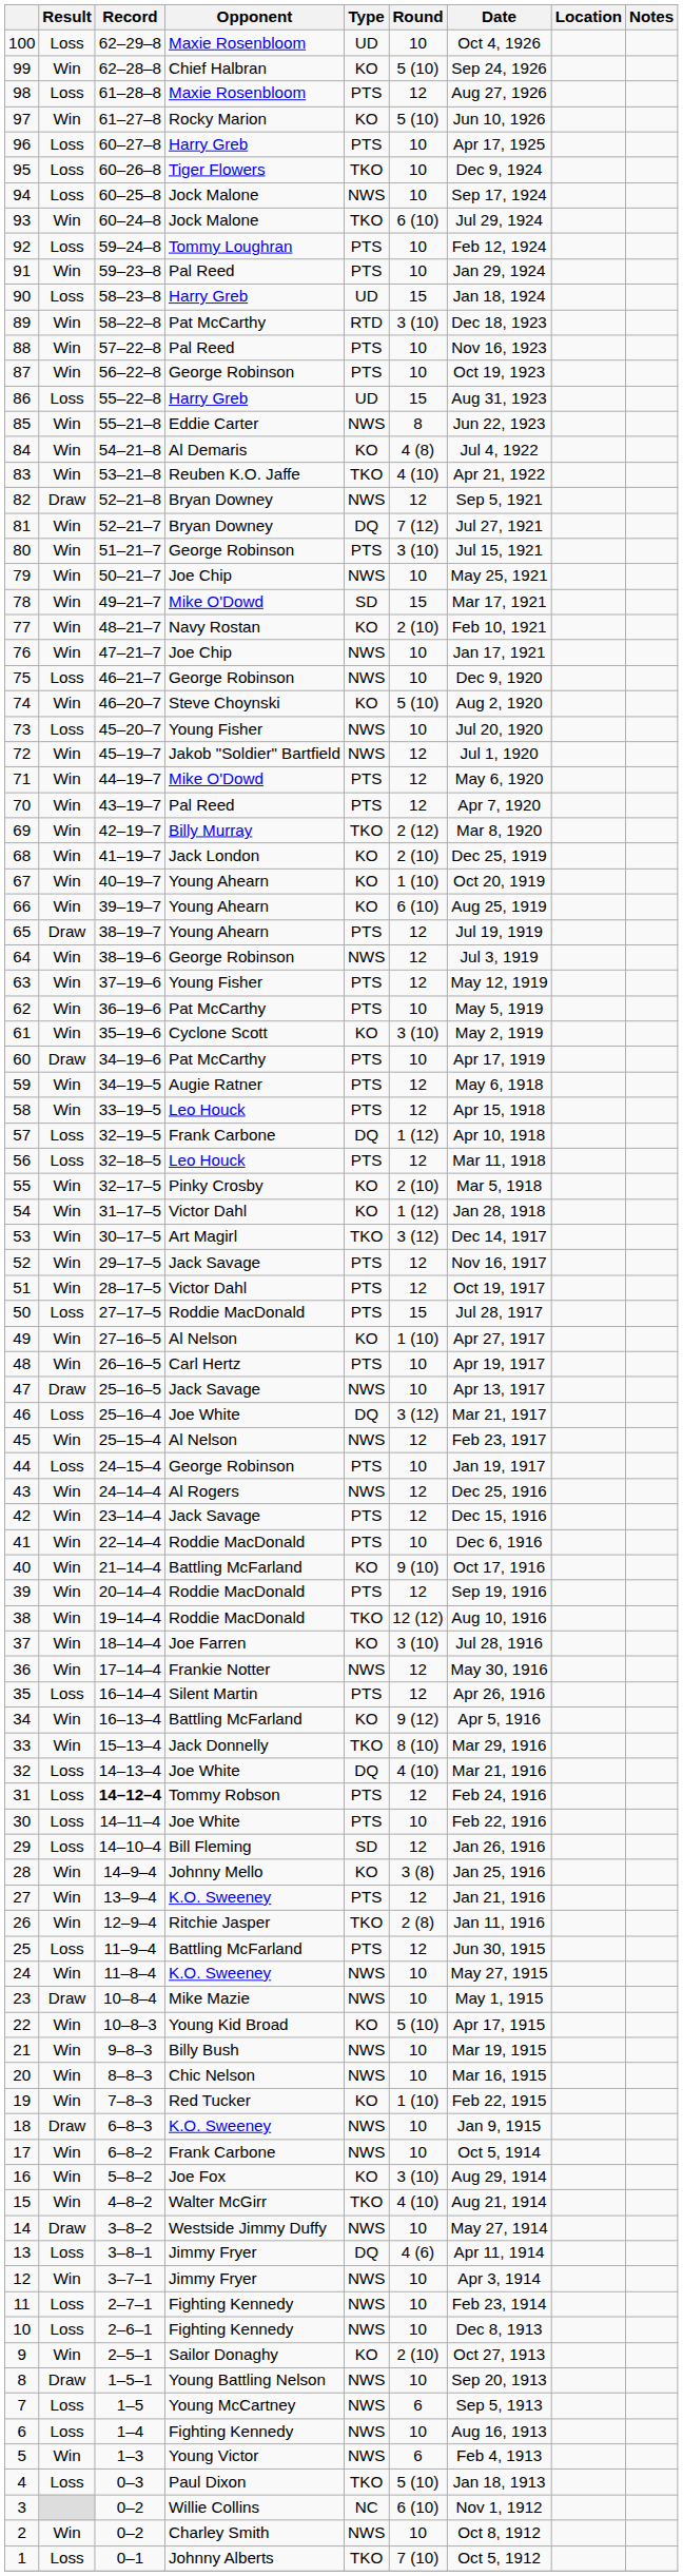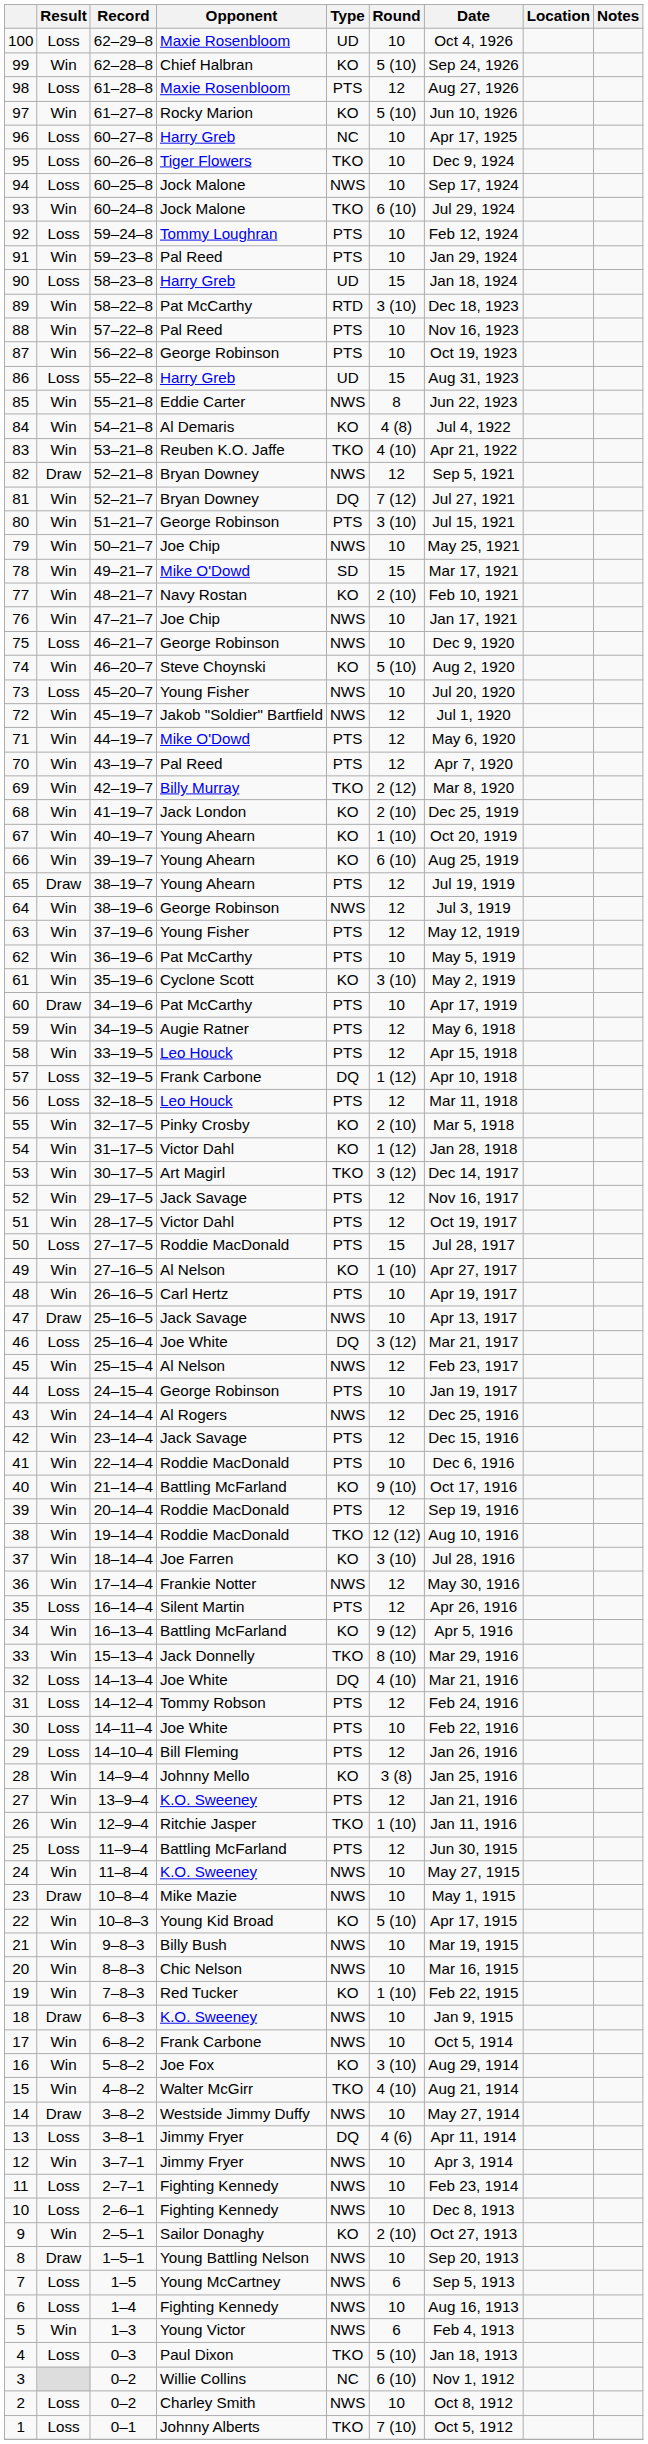96 | Type: PTS -> NC
31 | Record: bold -> normal
29 | Type: SD -> PTS
26 | Round: 2 (8) -> 1 (10)
2 | Result: Win -> Loss
